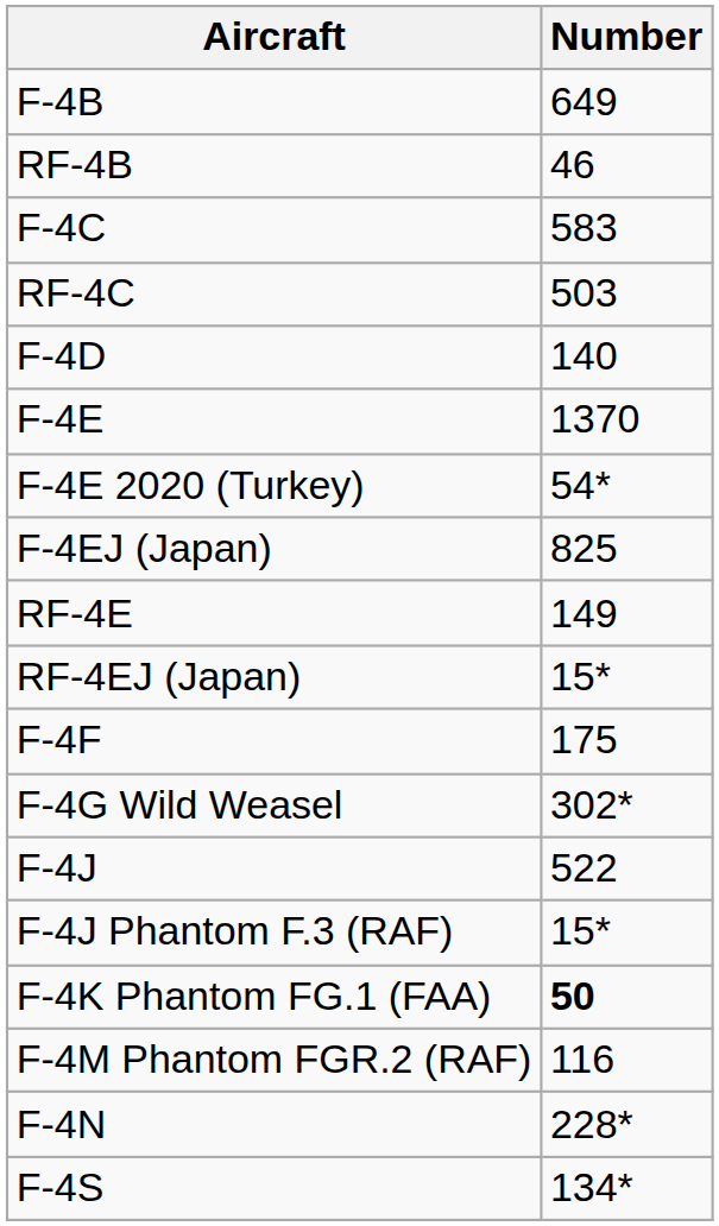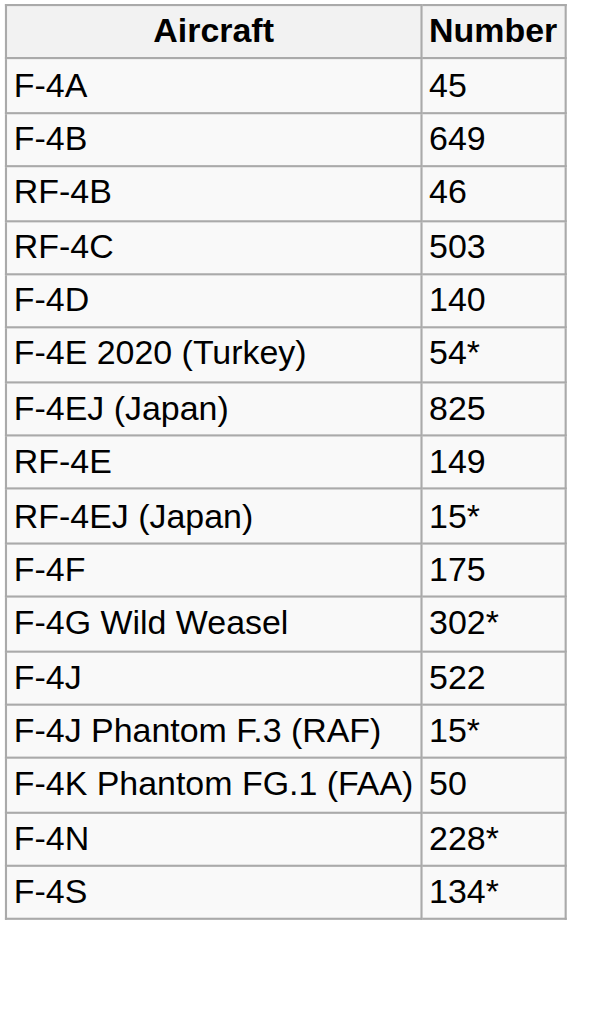+ row: F-4A | 45
- row: F-4C | 583
- row: F-4E | 1370
F-4K Phantom FG.1 (FAA) | Number: bold -> normal
- row: F-4M Phantom FGR.2 (RAF) | 116
